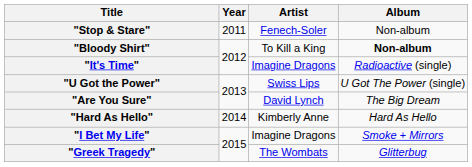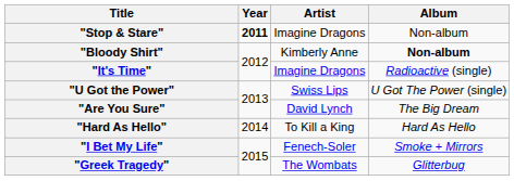"Stop & Stare" | Year: normal -> bold
"Stop & Stare" | Artist: Fenech-Soler -> Imagine Dragons
"Bloody Shirt" | Artist: To Kill a King -> Kimberly Anne
"Hard As Hello" | Artist: Kimberly Anne -> To Kill a King
"I Bet My Life" | Artist: Imagine Dragons -> Fenech-Soler
